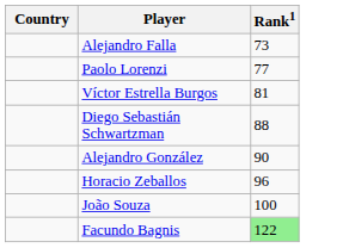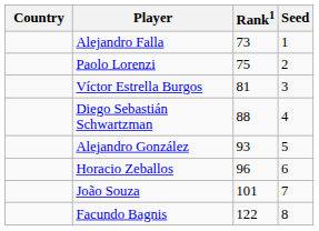+ column: Seed | 1 | 2 | 3 | 4 | 5 | 6 | 7 | 8
Paolo Lorenzi | Rank1: 77 -> 75
Alejandro González | Rank1: 90 -> 93
João Souza | Rank1: 100 -> 101
Facundo Bagnis | Rank1: lightgreen background -> no background
